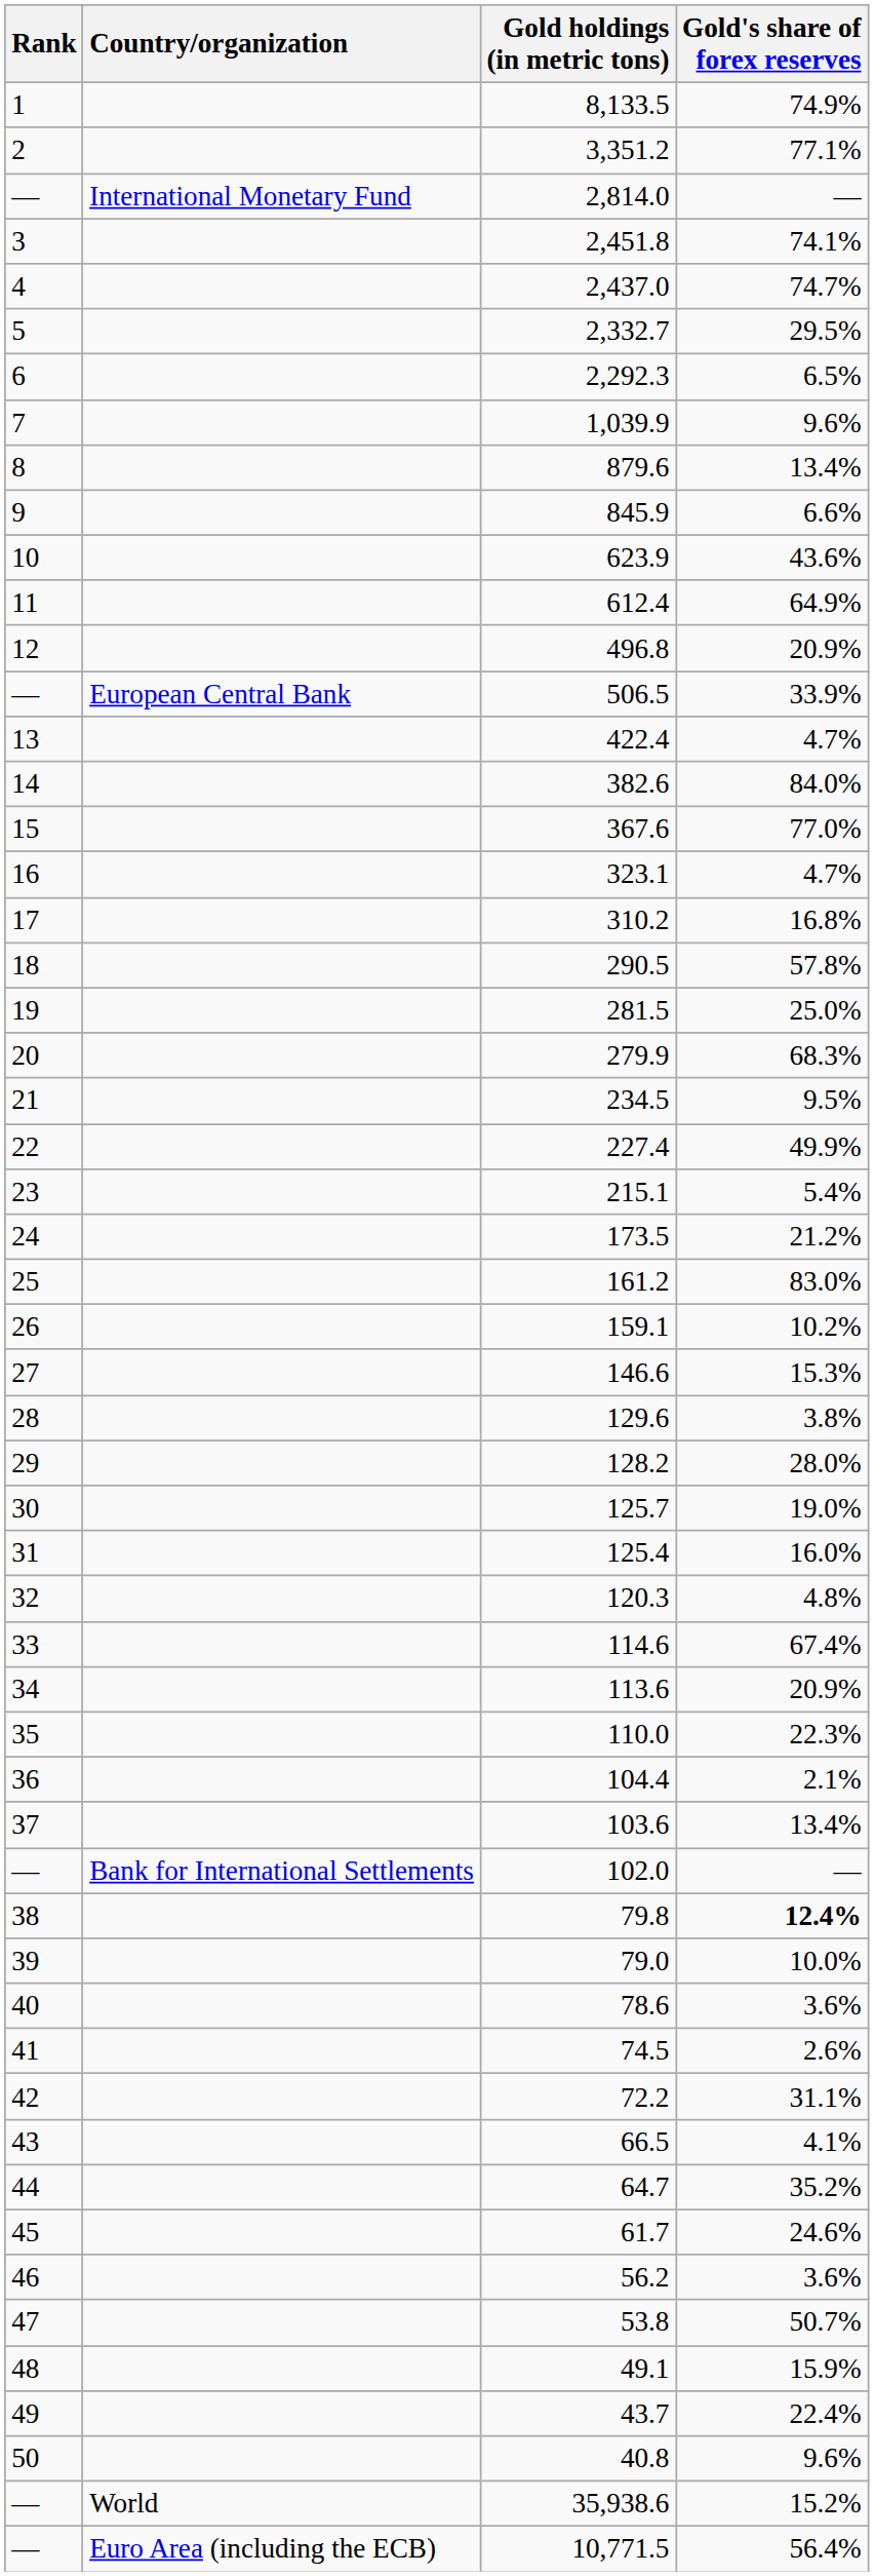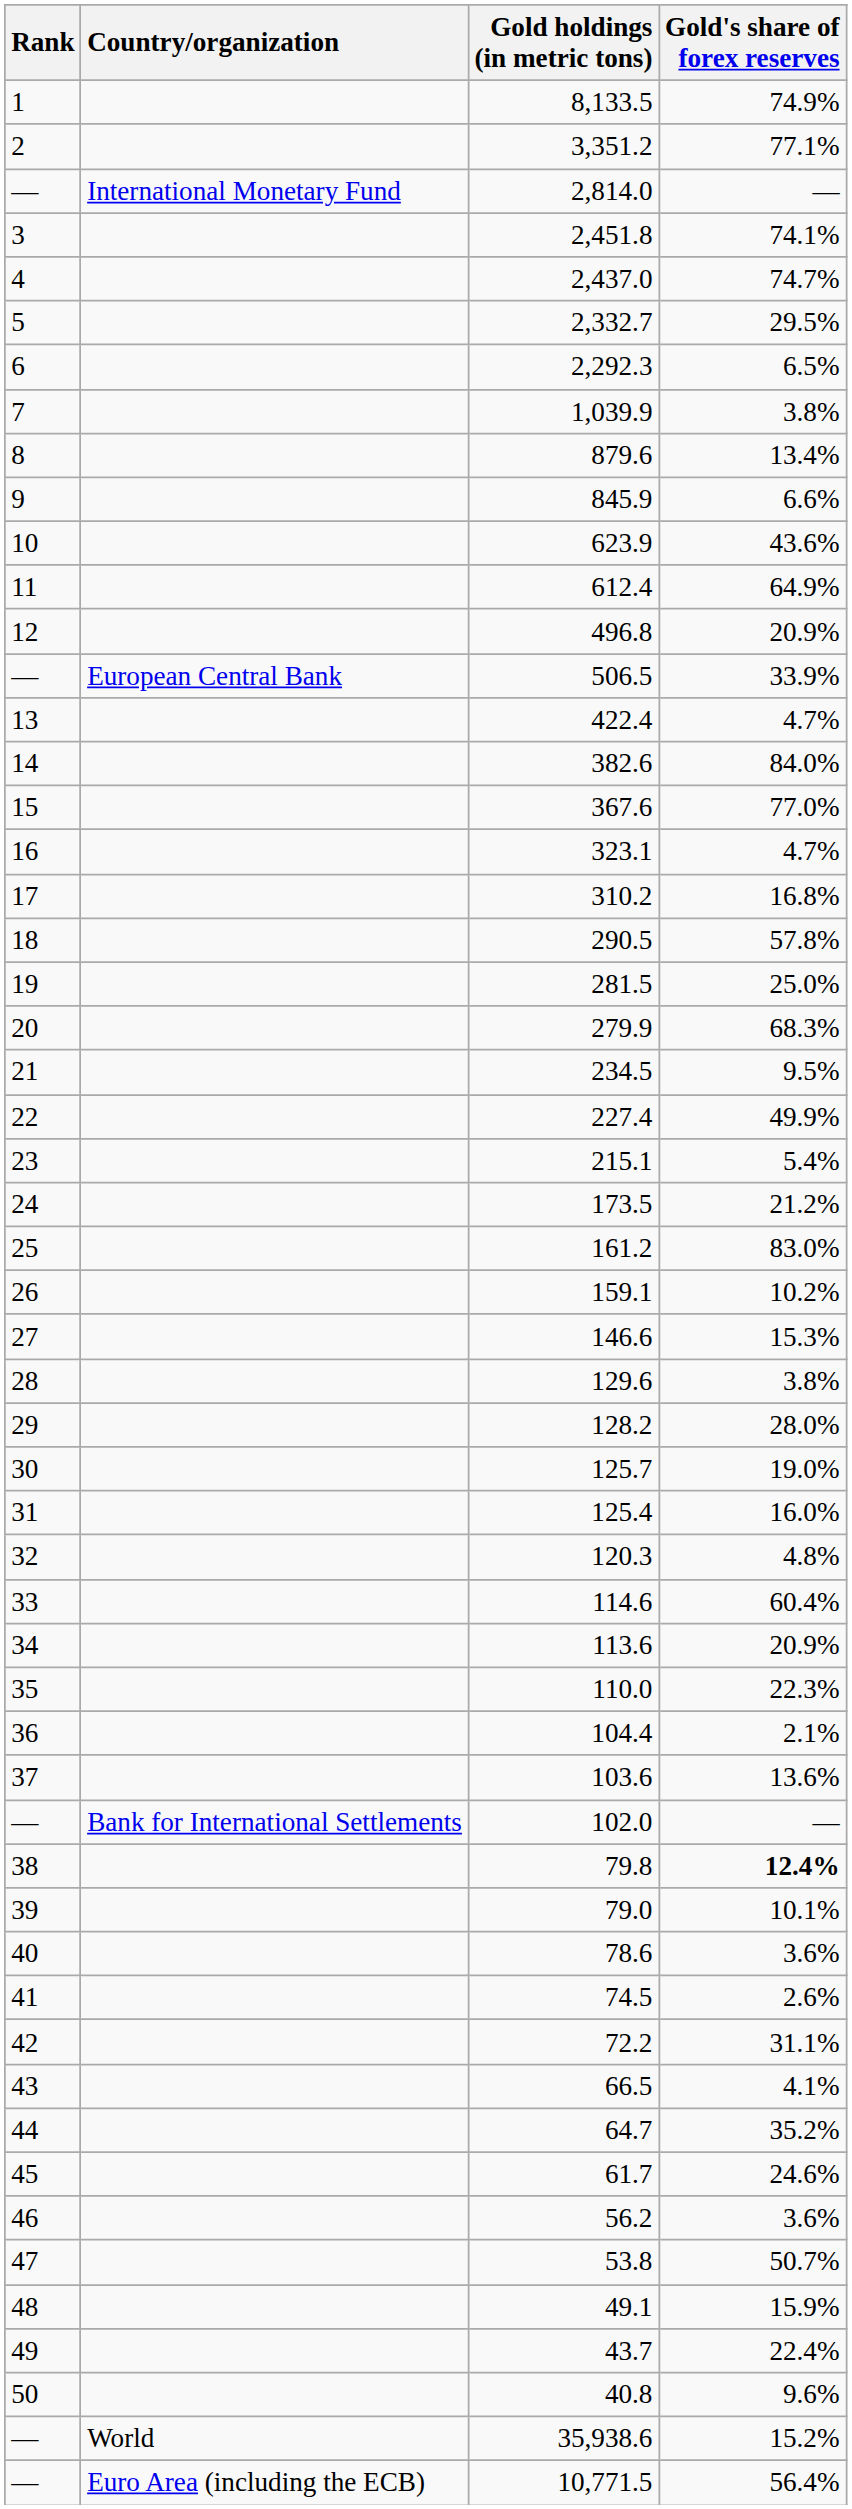1,039.9 | Gold's share of forex reserves: 9.6% -> 3.8%
114.6 | Gold's share of forex reserves: 67.4% -> 60.4%
103.6 | Gold's share of forex reserves: 13.4% -> 13.6%
79.0 | Gold's share of forex reserves: 10.0% -> 10.1%
